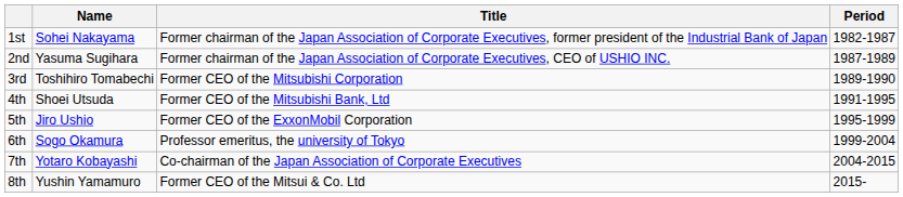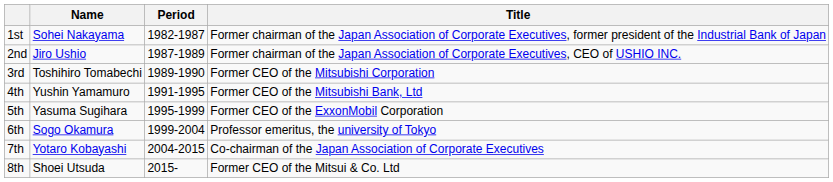columns swapped: Period <-> Title
2nd | Name: Yasuma Sugihara -> Jiro Ushio
4th | Name: Shoei Utsuda -> Yushin Yamamuro
5th | Name: Jiro Ushio -> Yasuma Sugihara
8th | Name: Yushin Yamamuro -> Shoei Utsuda
